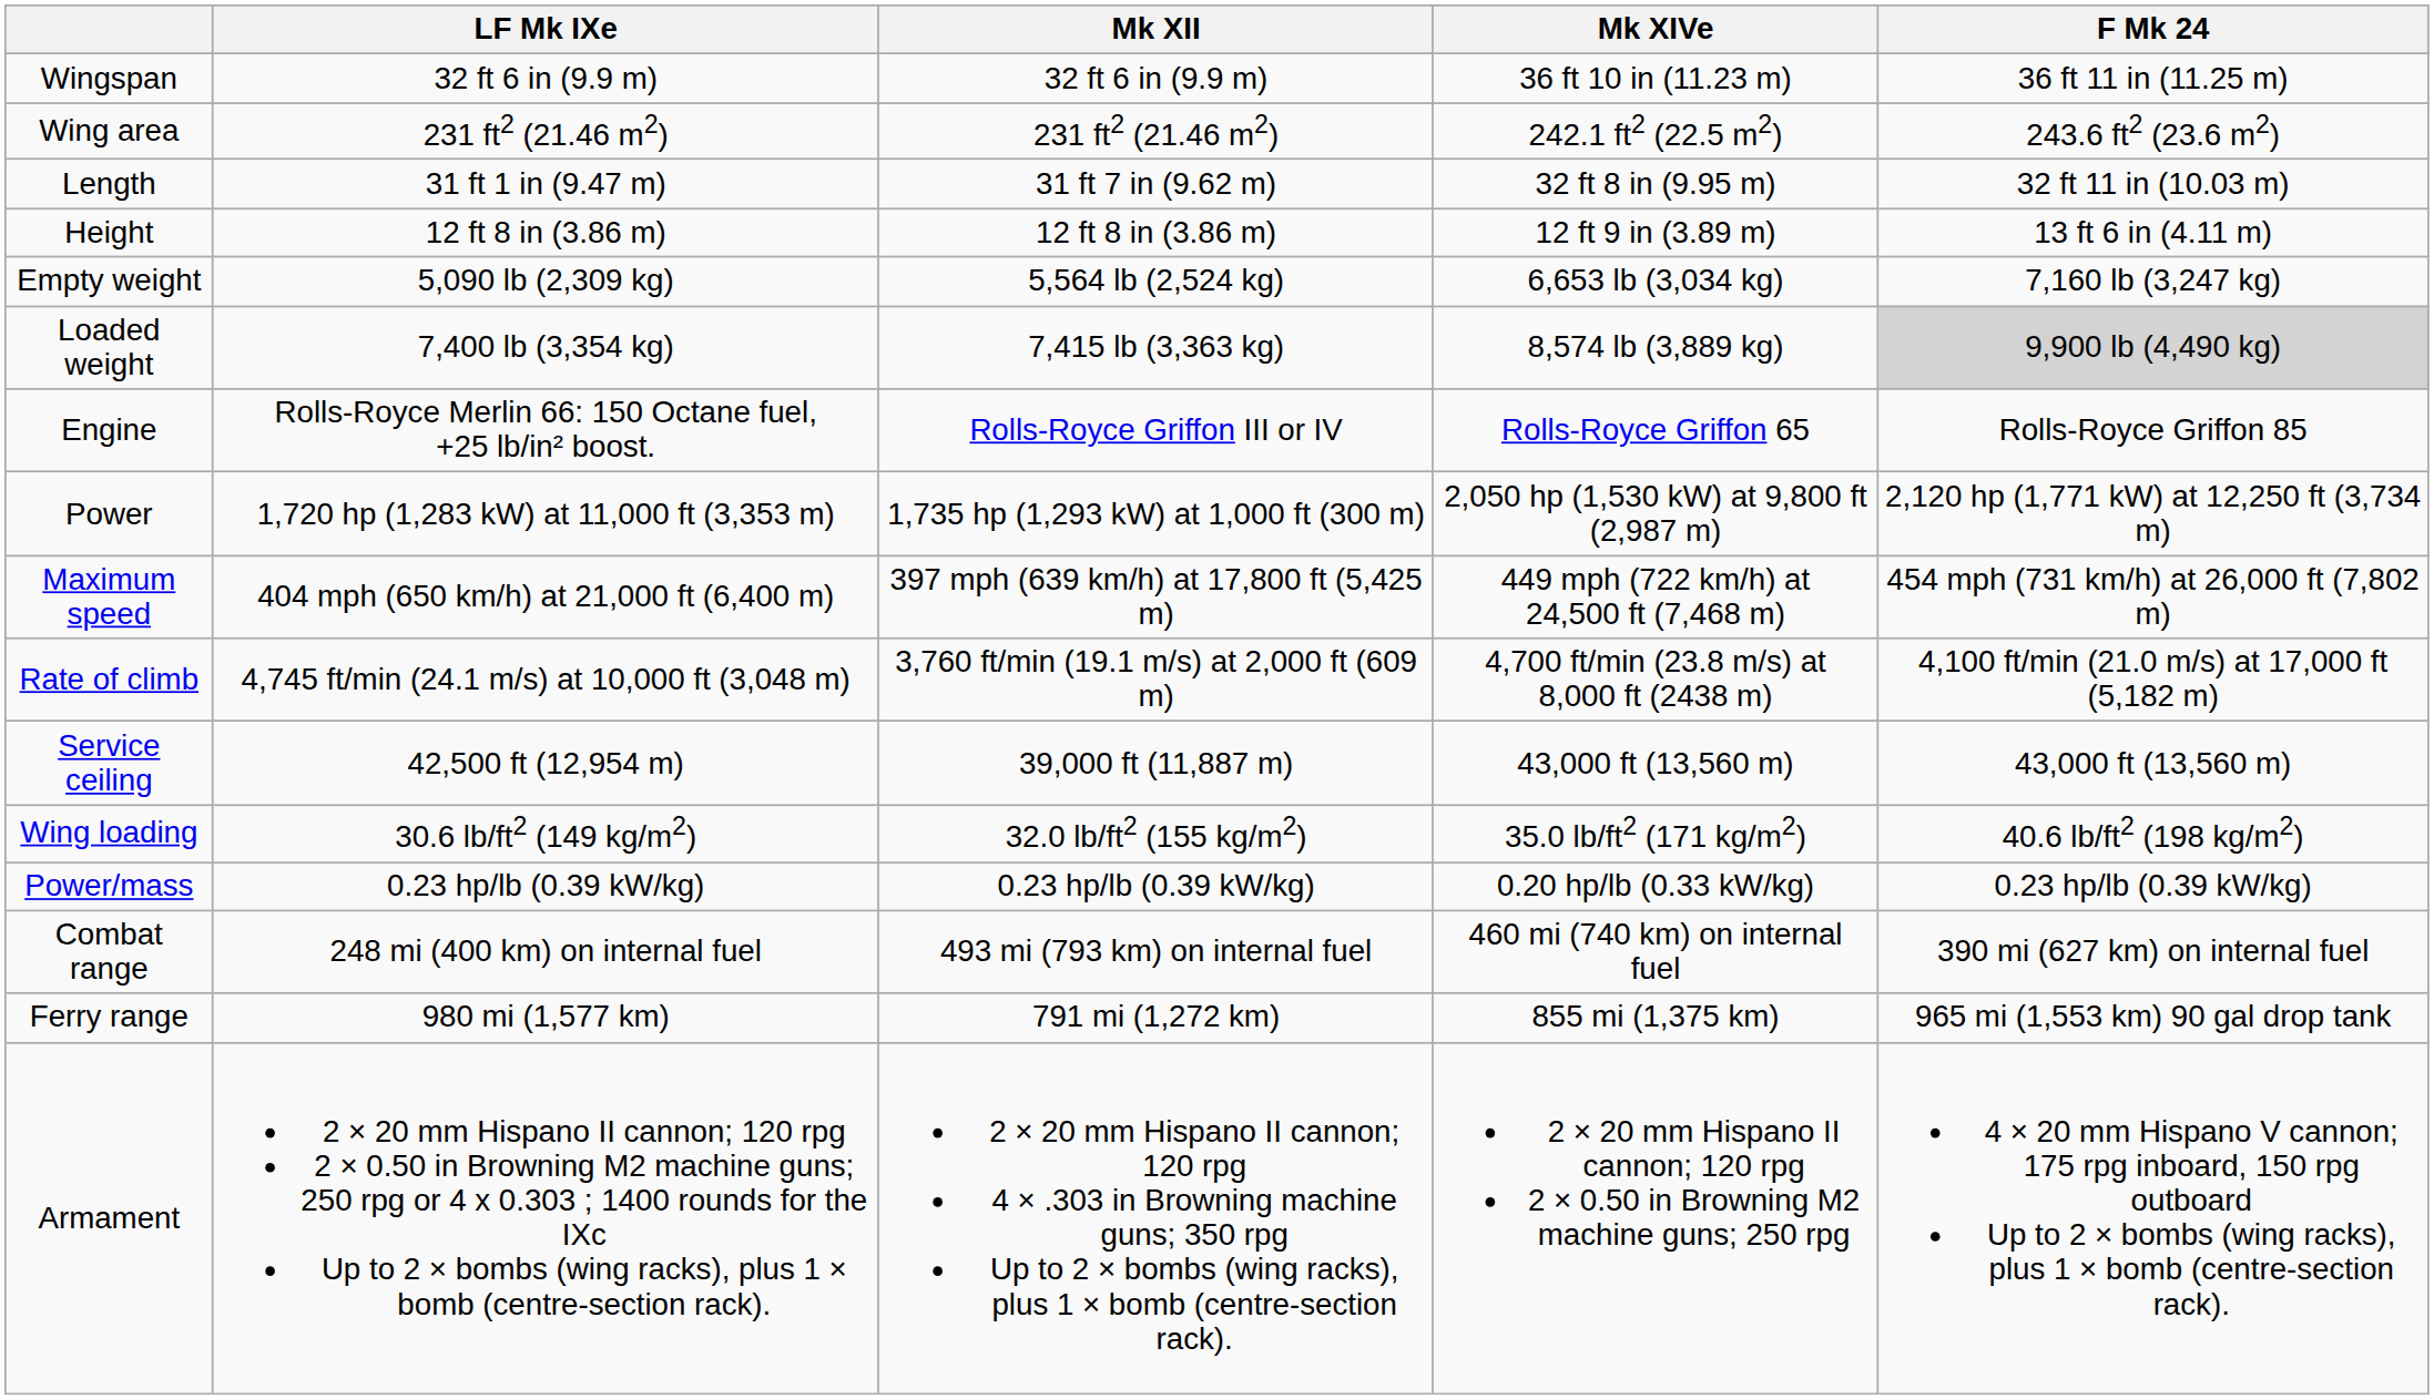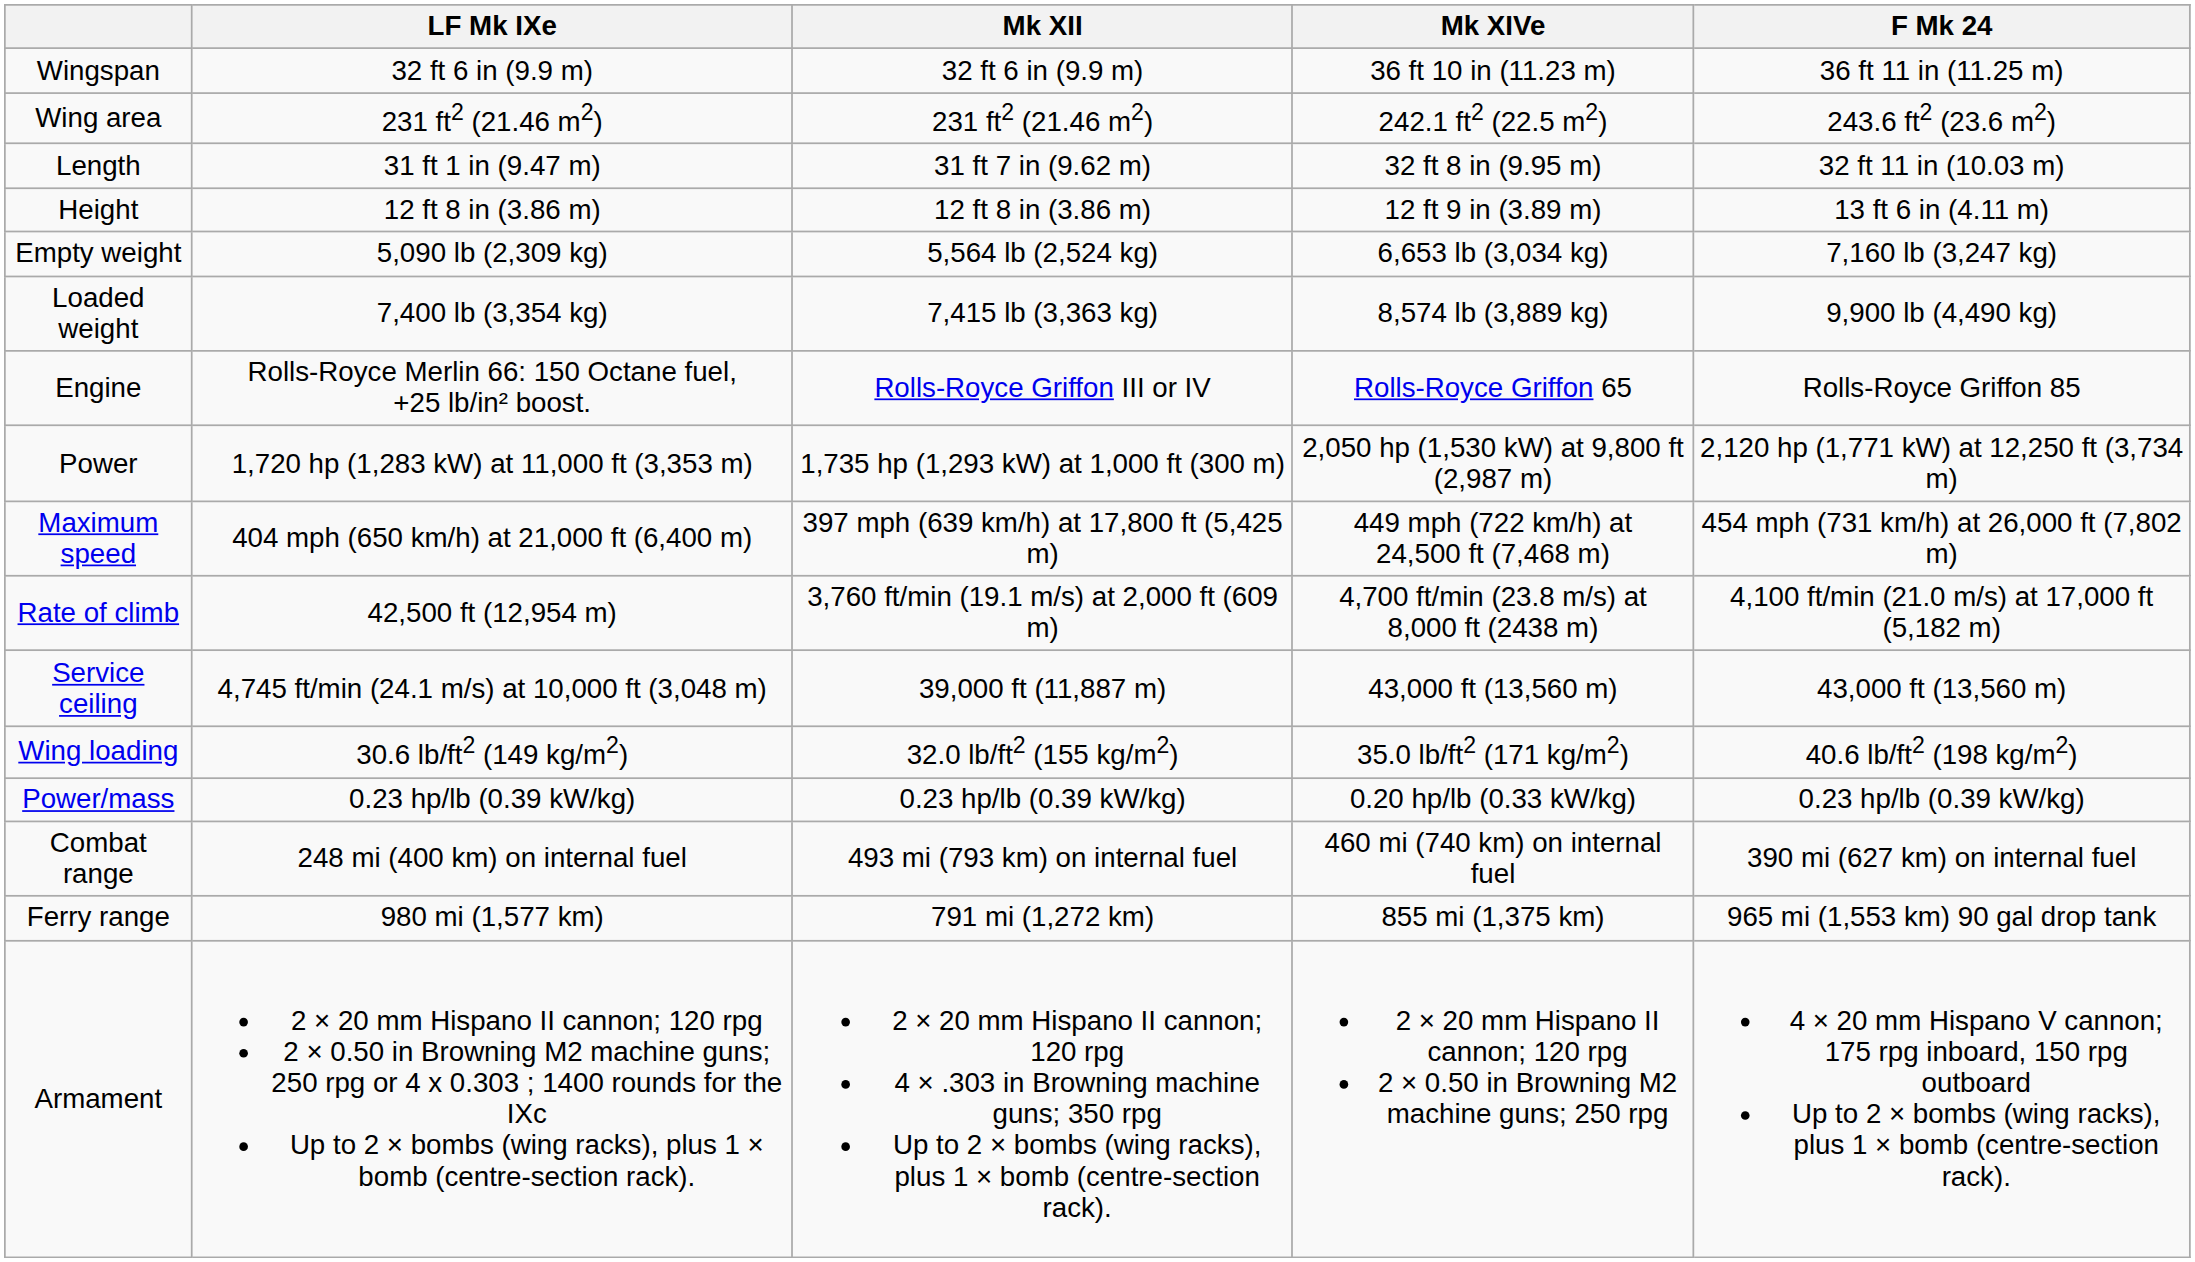Loaded weight | F Mk 24: lightgrey background -> no background
Rate of climb | LF Mk IXe: 4,745 ft/min (24.1 m/s) at 10,000 ft (3,048 m) -> 42,500 ft (12,954 m)
Service ceiling | LF Mk IXe: 42,500 ft (12,954 m) -> 4,745 ft/min (24.1 m/s) at 10,000 ft (3,048 m)
